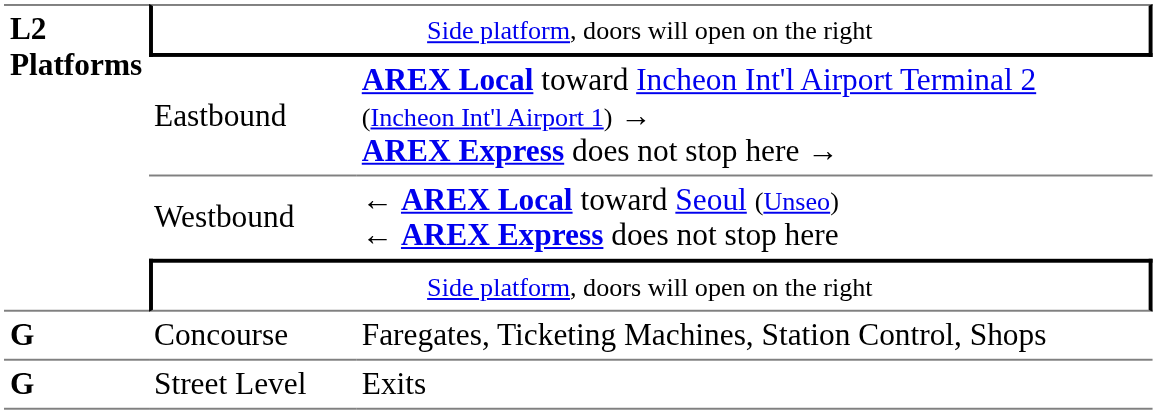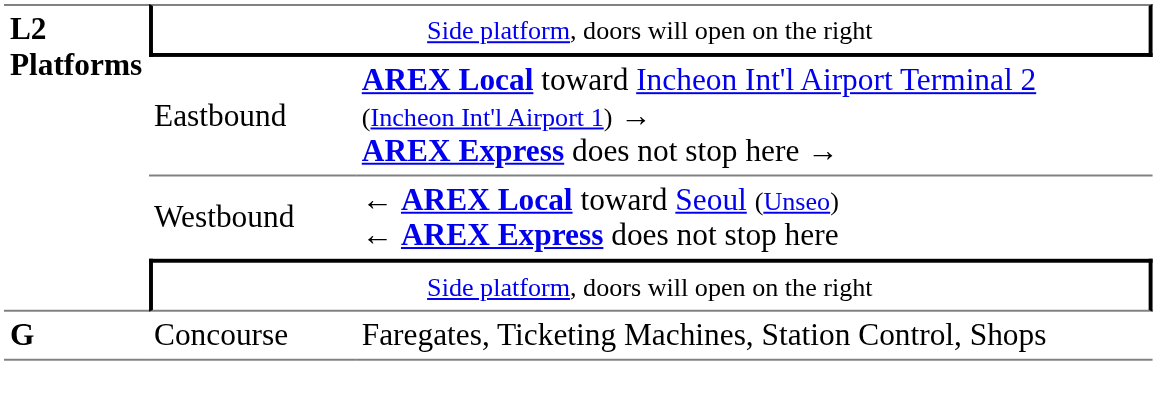- row: G | Street Level | Exits
